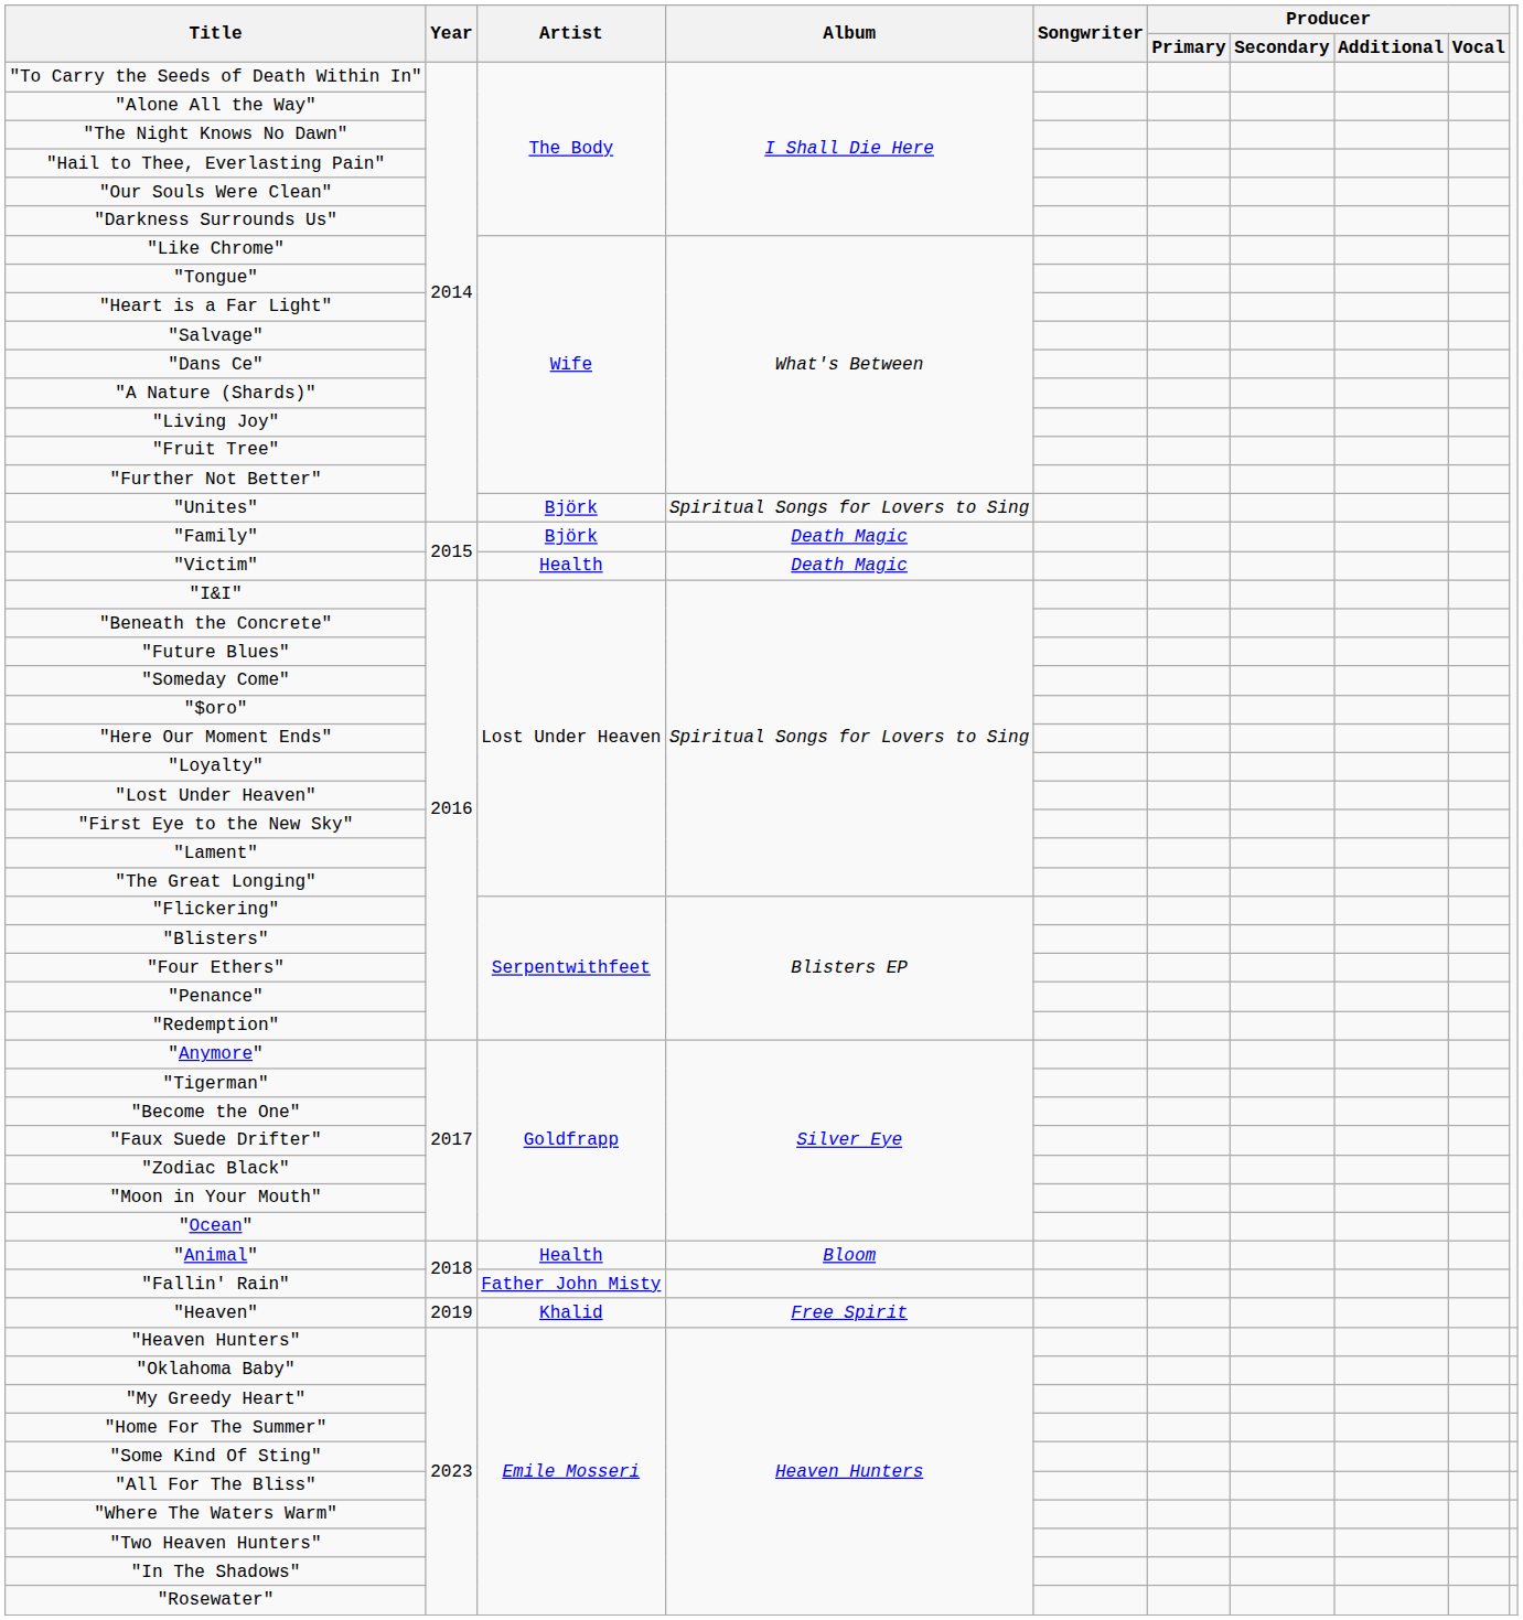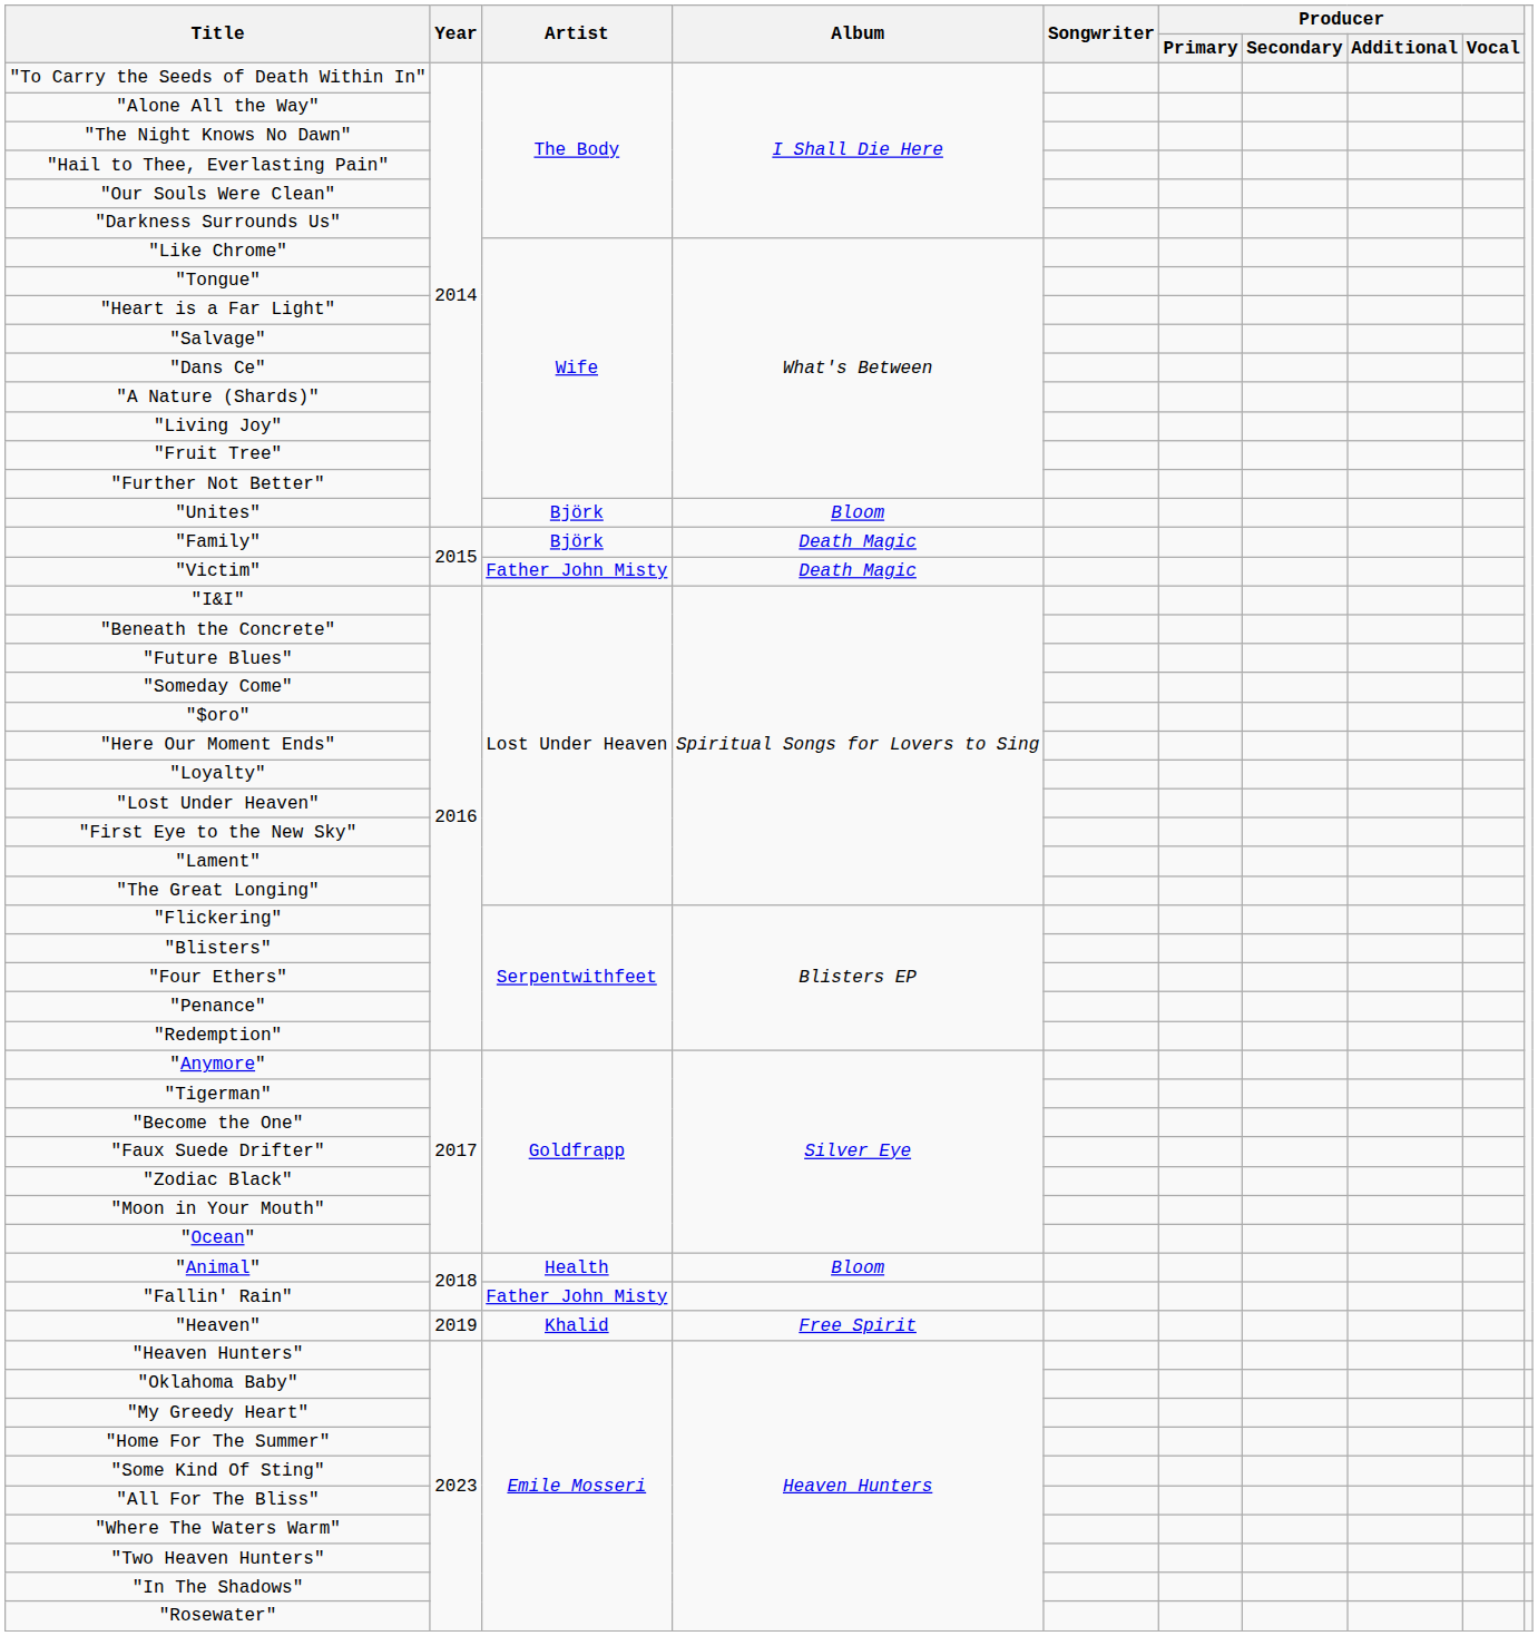"Unites" | Album: Spiritual Songs for Lovers to Sing -> Bloom
"Victim" | Artist: Health -> Father John Misty
